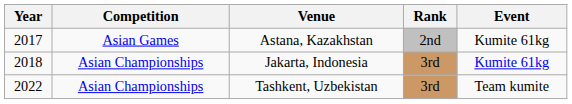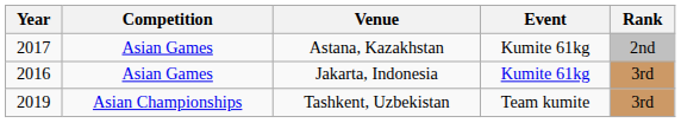columns swapped: Rank <-> Event
Jakarta, Indonesia | Year: 2018 -> 2016
Jakarta, Indonesia | Competition: Asian Championships -> Asian Games
Tashkent, Uzbekistan | Year: 2022 -> 2019
